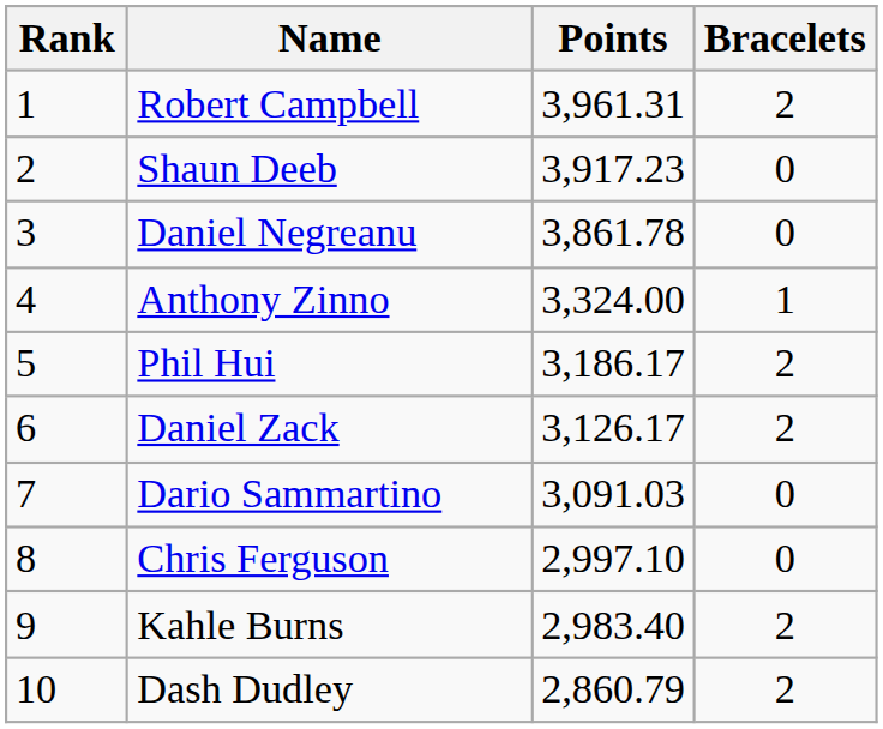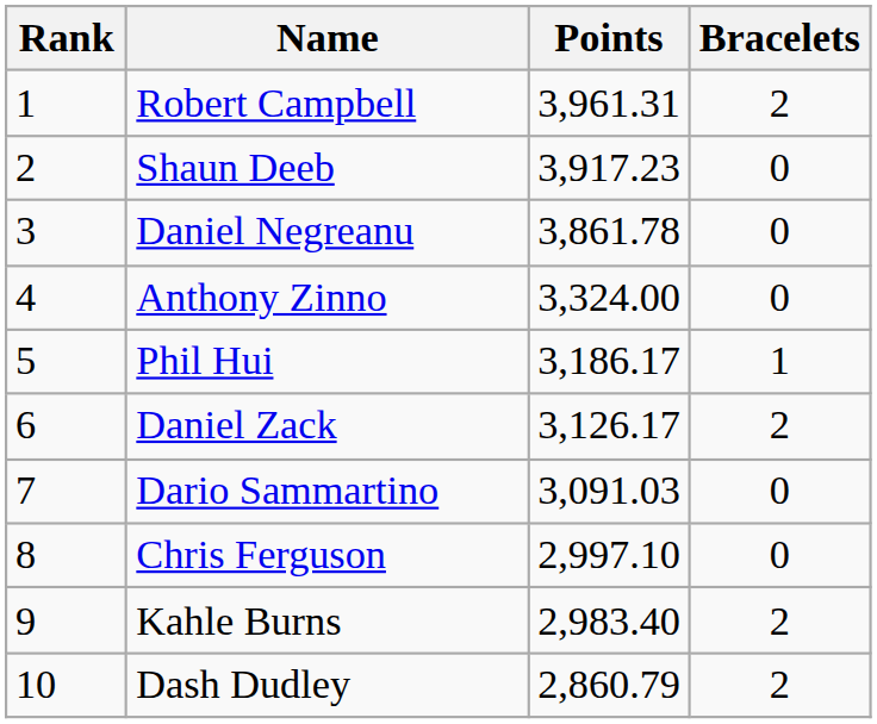Anthony Zinno | Bracelets: 1 -> 0
Phil Hui | Bracelets: 2 -> 1
